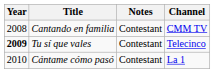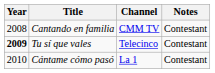columns swapped: Channel <-> Notes
